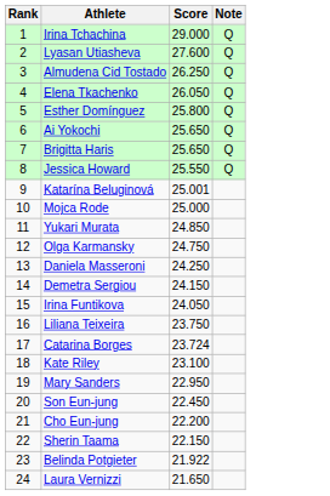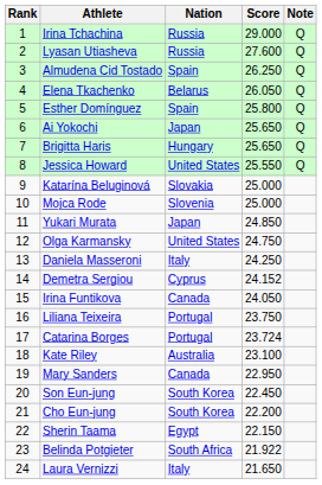+ column: Nation | Russia | Russia | Spain | Belarus | Spain | Japan | Hungary | United States | Slovakia | Slovenia | Japan | United States | Italy | Cyprus | Canada | Portugal | Portugal | Australia | Canada | South Korea | South Korea | Egypt | South Africa | Italy
Katarína Beluginová | Score: 25.001 -> 25.000
Demetra Sergiou | Score: 24.150 -> 24.152
